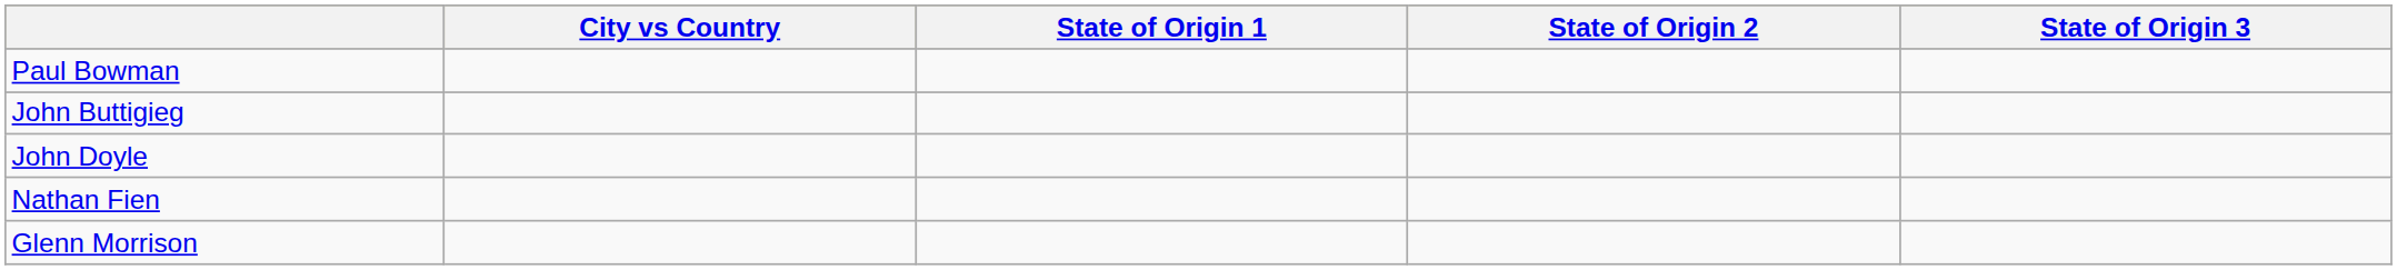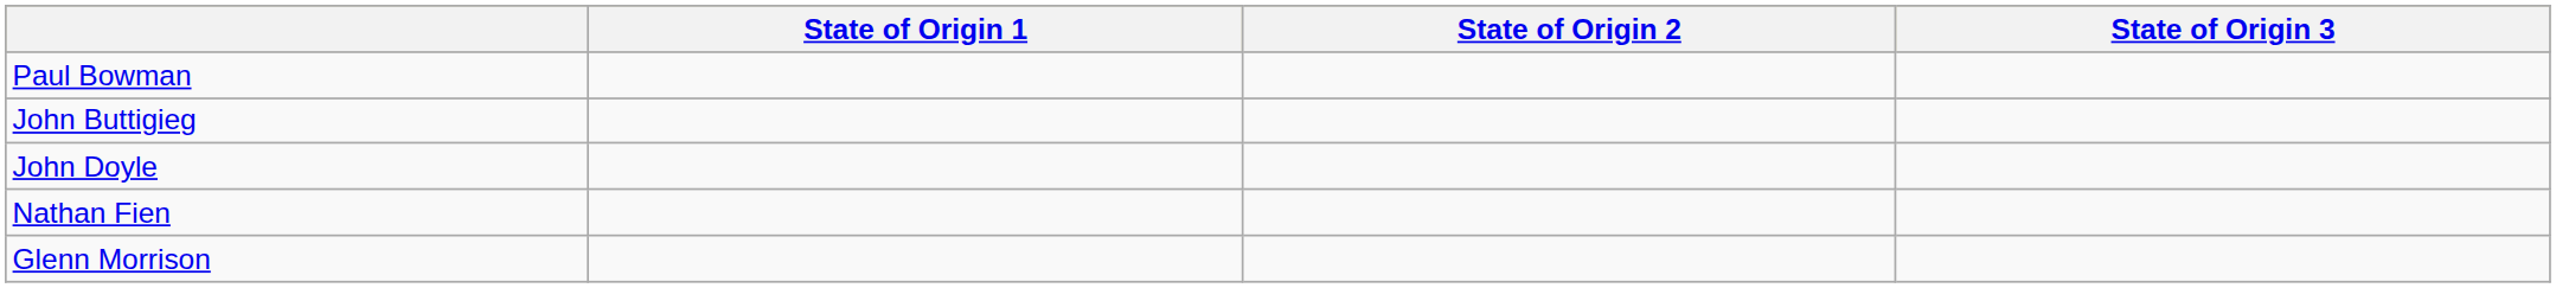- column: City vs Country
